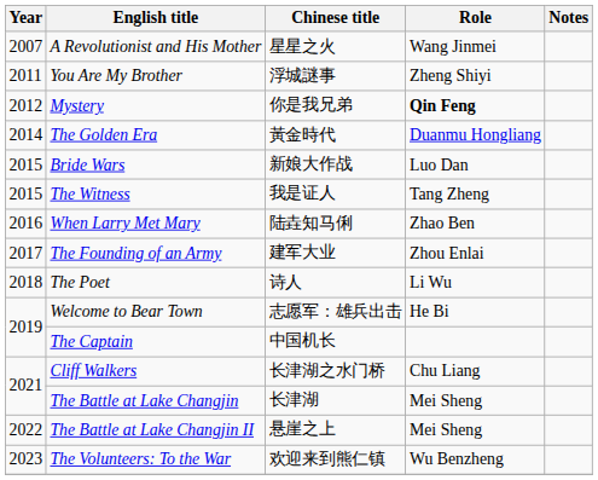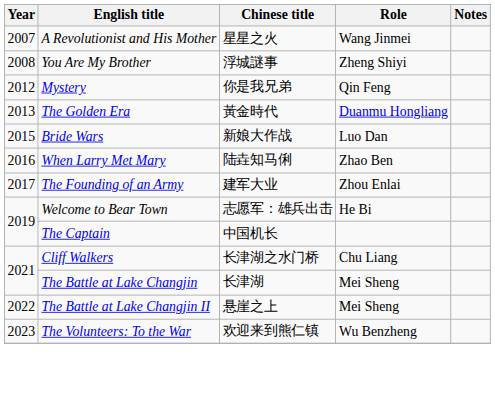You Are My Brother | Year: 2011 -> 2008
Mystery | Role: bold -> normal
The Golden Era | Year: 2014 -> 2013
- row: 2015 | The Witness | 我是证人 | Tang Zheng
- row: 2018 | The Poet | 诗人 | Li Wu
